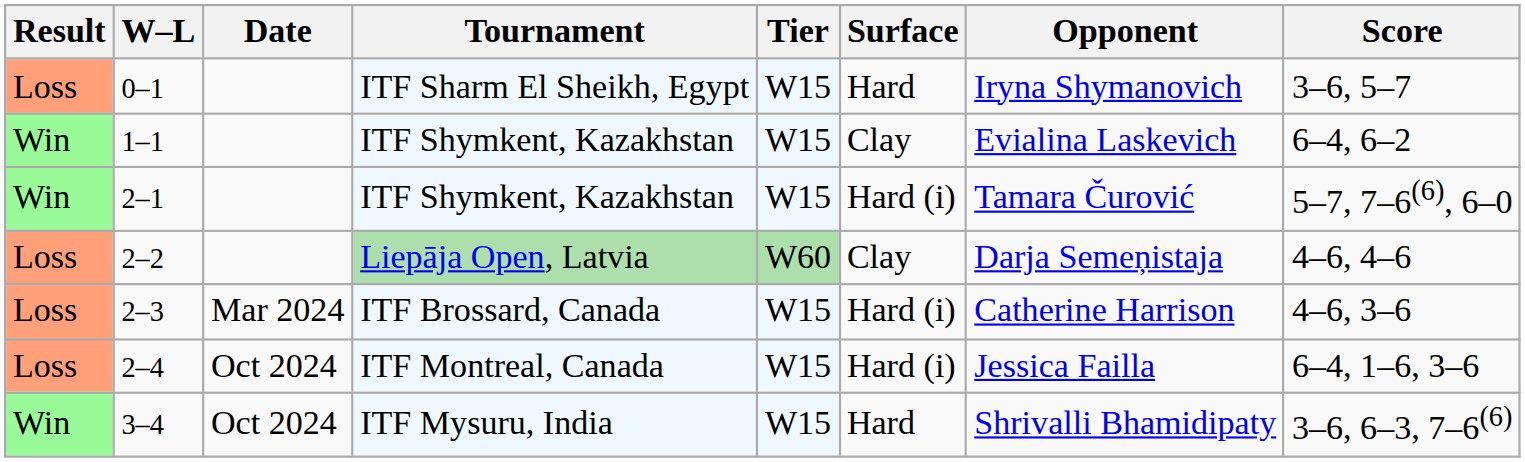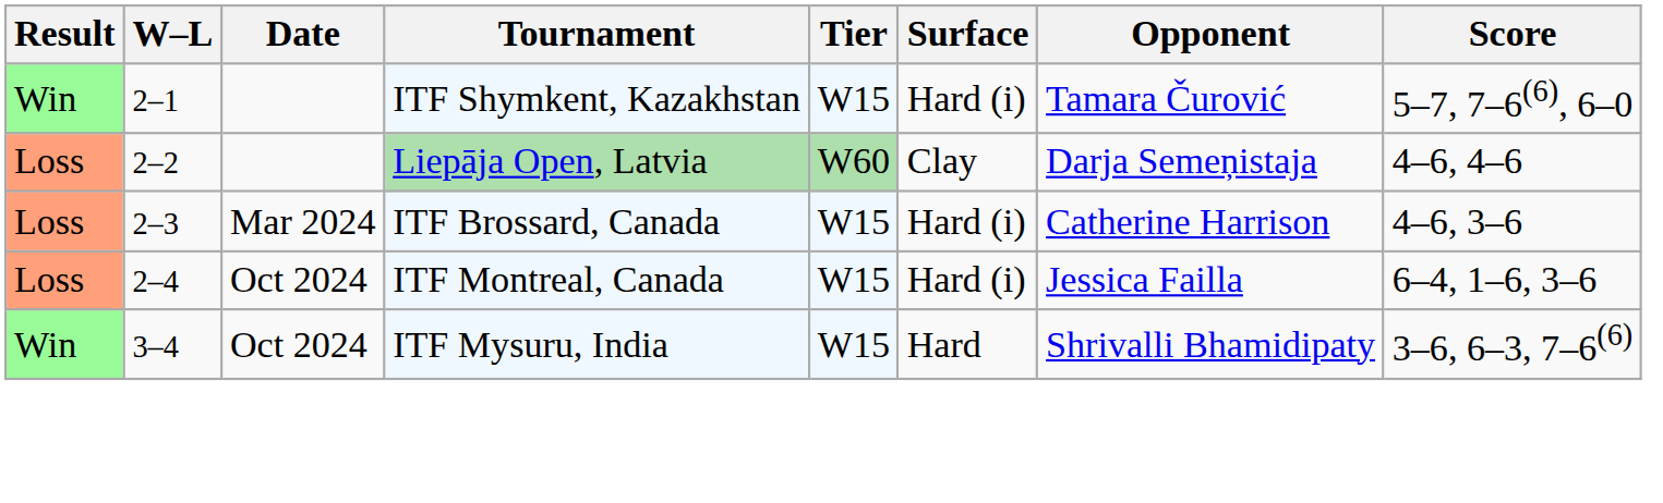- row: Loss | 0–1 | ITF Sharm El Sheikh, Egypt | W15 | Hard | Iryna Shymanovich | 3–6, 5–7
- row: Win | 1–1 | ITF Shymkent, Kazakhstan | W15 | Clay | Evialina Laskevich | 6–4, 6–2
